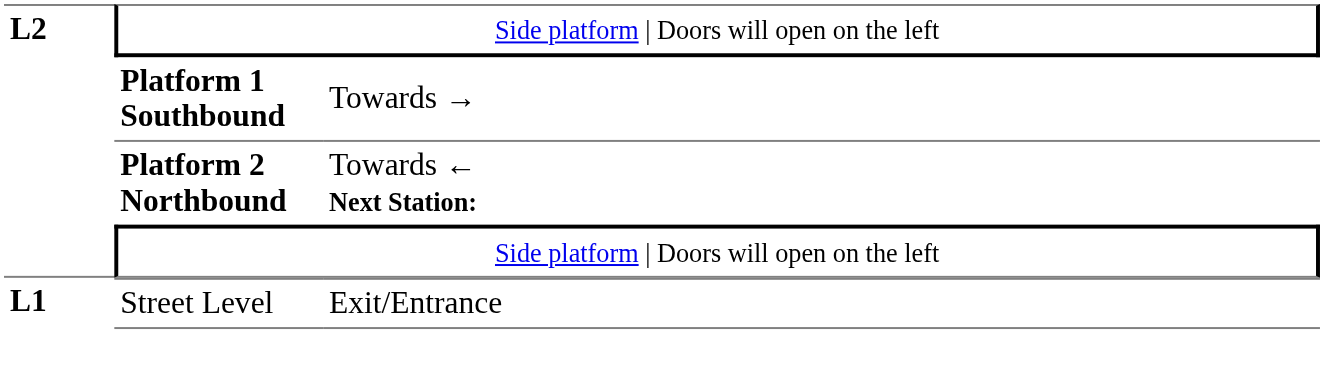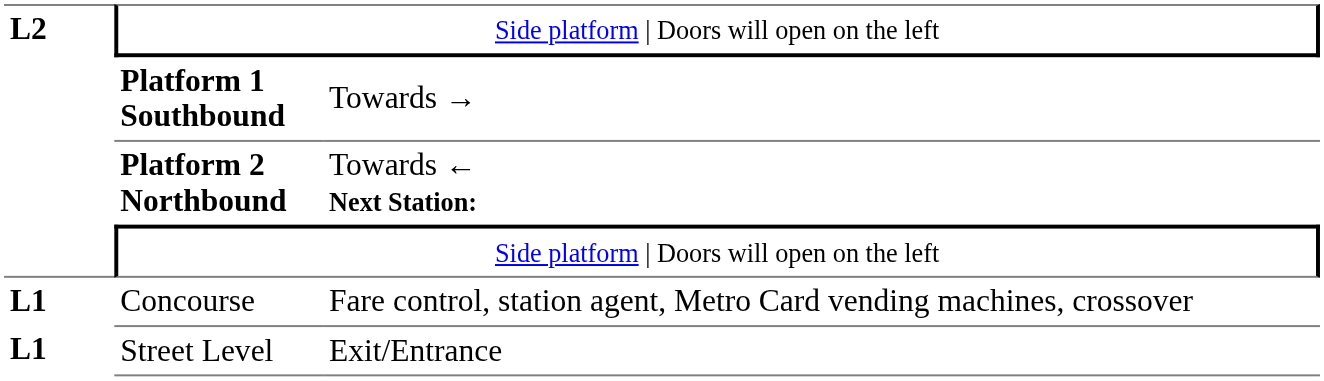+ row: L1 | Concourse | Fare control, station agent, Metro Card vending machines, crossover
